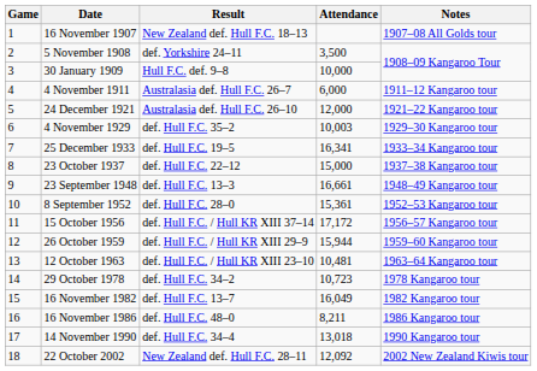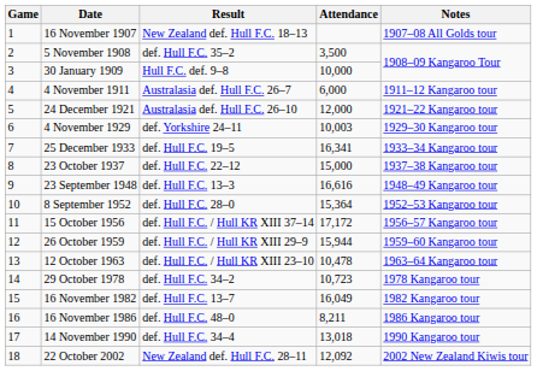5 November 1908 | Result: def. Yorkshire 24–11 -> def. Hull F.C. 35–2
4 November 1929 | Result: def. Hull F.C. 35–2 -> def. Yorkshire 24–11
23 September 1948 | Attendance: 16,661 -> 16,616
8 September 1952 | Attendance: 15,361 -> 15,364
12 October 1963 | Attendance: 10,481 -> 10,478
